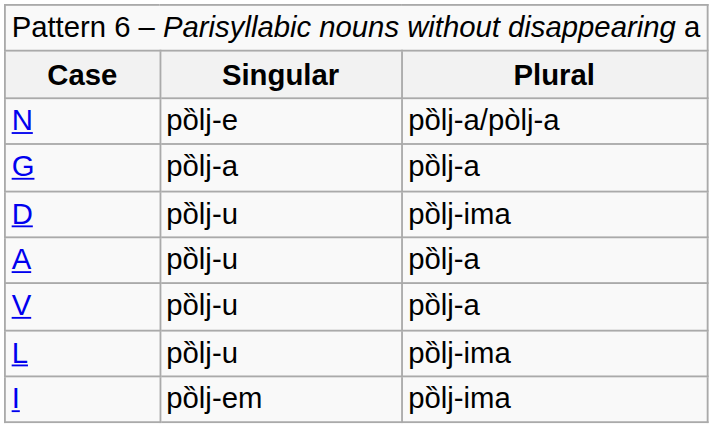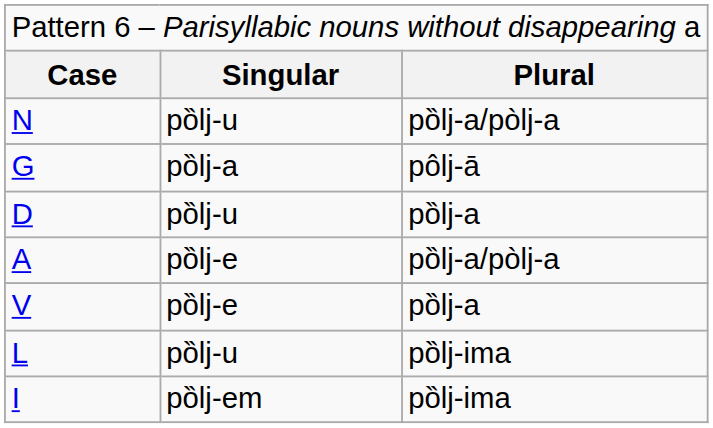N | column 2: pȍlj-e -> pȍlj-u
G | column 3: pȍlj-a -> pôlj-ā
D | column 3: pȍlj-ima -> pȍlj-a
A | column 2: pȍlj-u -> pȍlj-e
A | column 3: pȍlj-a -> pȍlj-a/pòlj-a
V | column 2: pȍlj-u -> pȍlj-e
